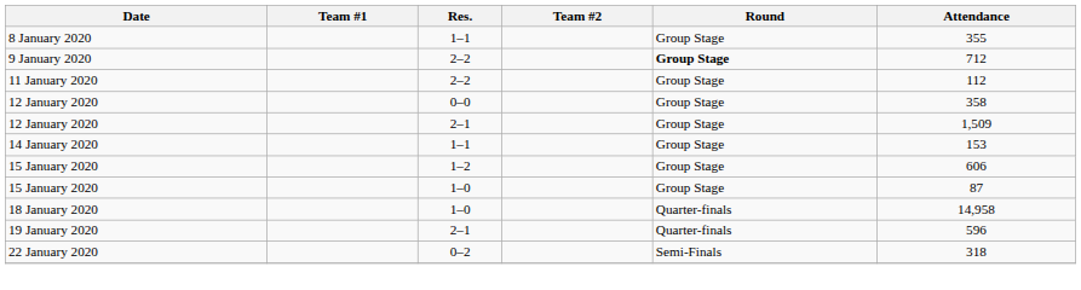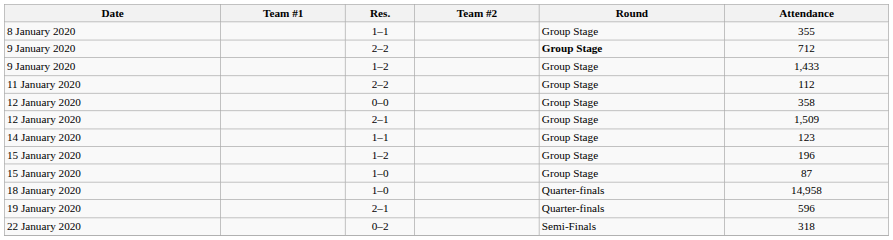+ row: 9 January 2020 | 1–2 | Group Stage | 1,433
14 January 2020 | Attendance: 153 -> 123
15 January 2020 / 1–2 | Attendance: 606 -> 196
